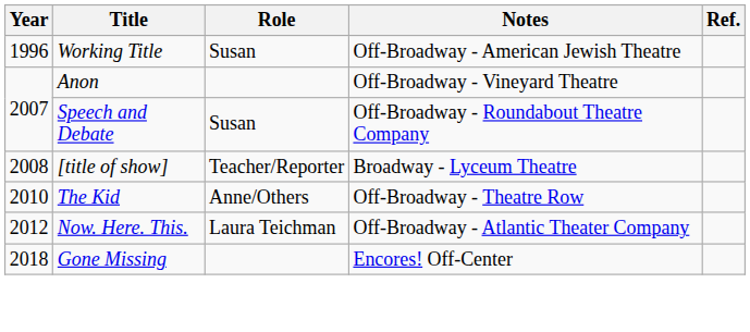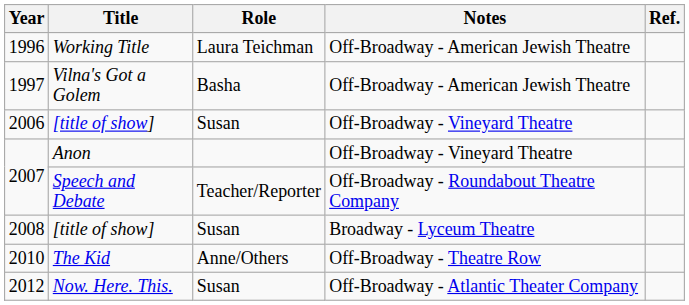1996 | Role: Susan -> Laura Teichman
+ row: 1997 | Vilna's Got a Golem | Basha | Off-Broadway - American Jewish Theatre
+ row: 2006 | [title of show] | Susan | Off-Broadway - Vineyard Theatre
2007 / Speech and Debate | Role: Susan -> Teacher/Reporter
2008 | Role: Teacher/Reporter -> Susan
2012 | Role: Laura Teichman -> Susan
- row: 2018 | Gone Missing | Encores! Off-Center
